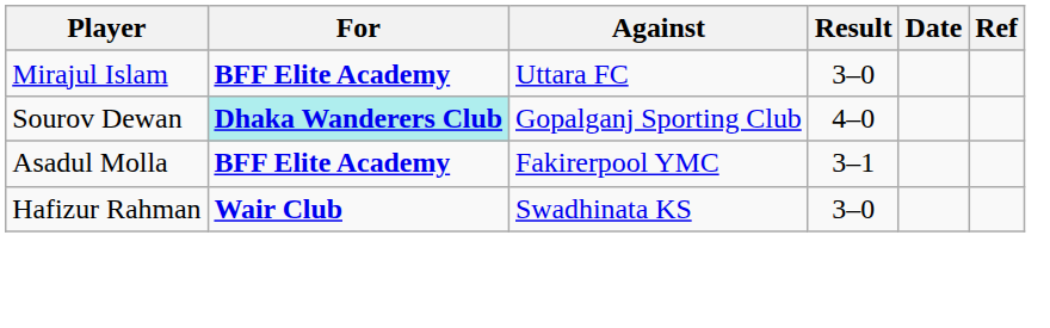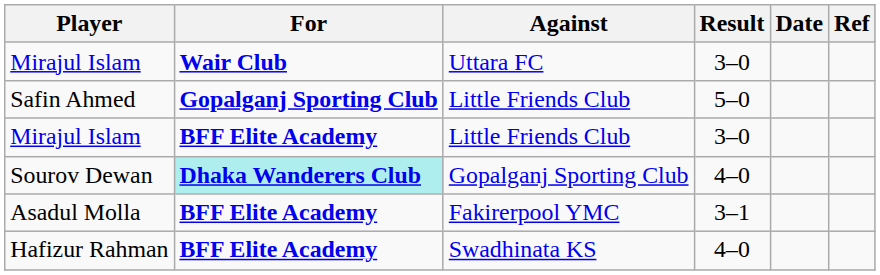Mirajul Islam / Uttara FC | For: BFF Elite Academy -> Wair Club
+ row: Safin Ahmed | Gopalganj Sporting Club | Little Friends Club | 5–0
+ row: Mirajul Islam | BFF Elite Academy | Little Friends Club | 3–0
Hafizur Rahman | For: Wair Club -> BFF Elite Academy
Hafizur Rahman | Result: 3–0 -> 4–0
